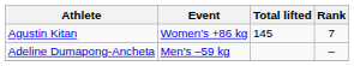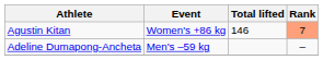Agustin Kitan | Total lifted: 145 -> 146
Agustin Kitan | Rank: no background -> lightsalmon background
